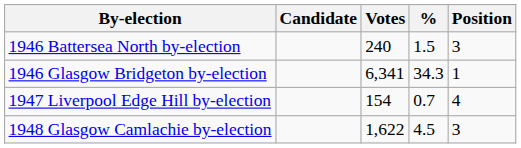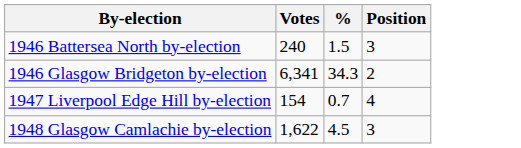- column: Candidate
1946 Glasgow Bridgeton by-election | Position: 1 -> 2
